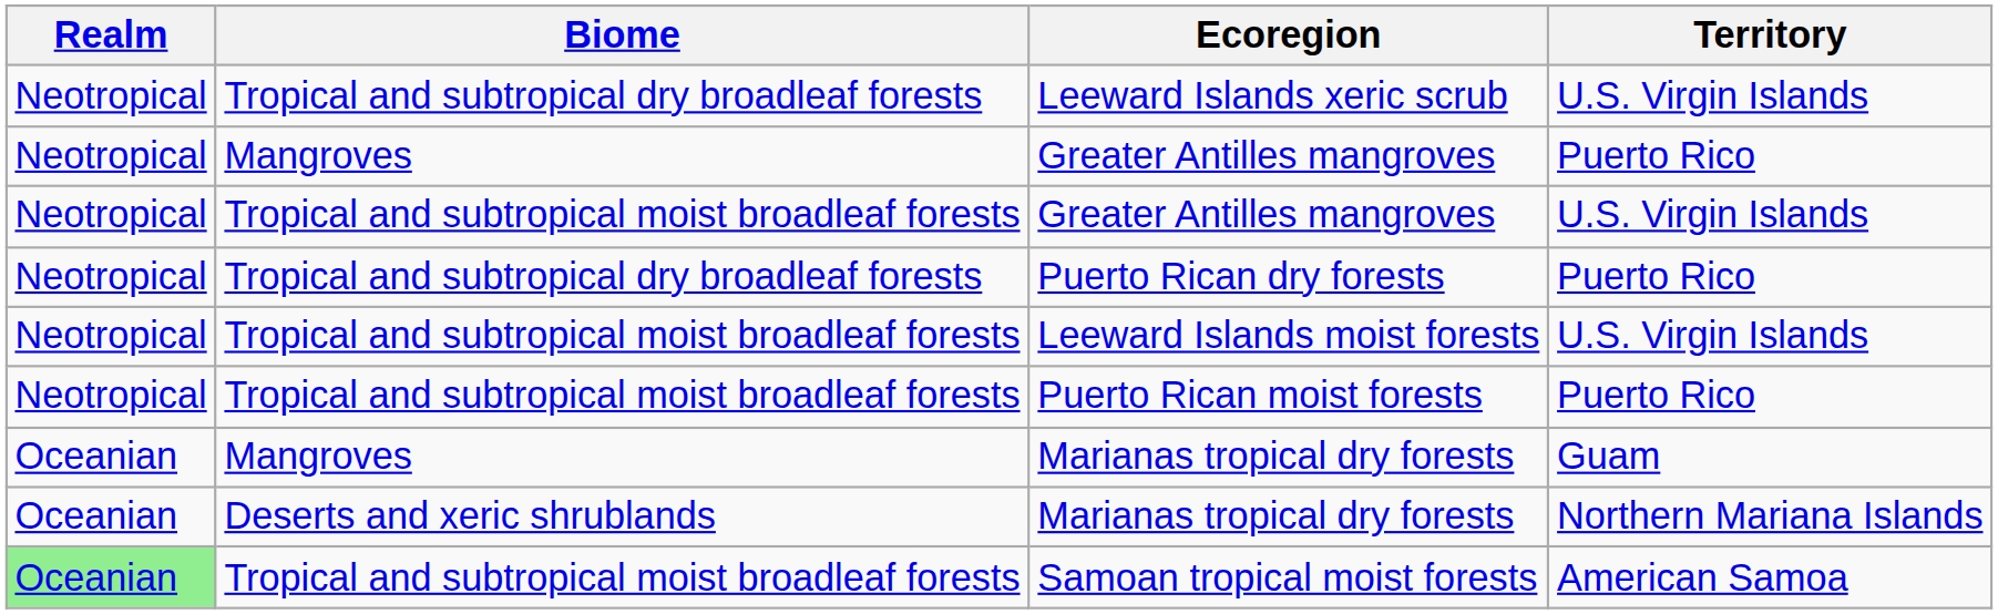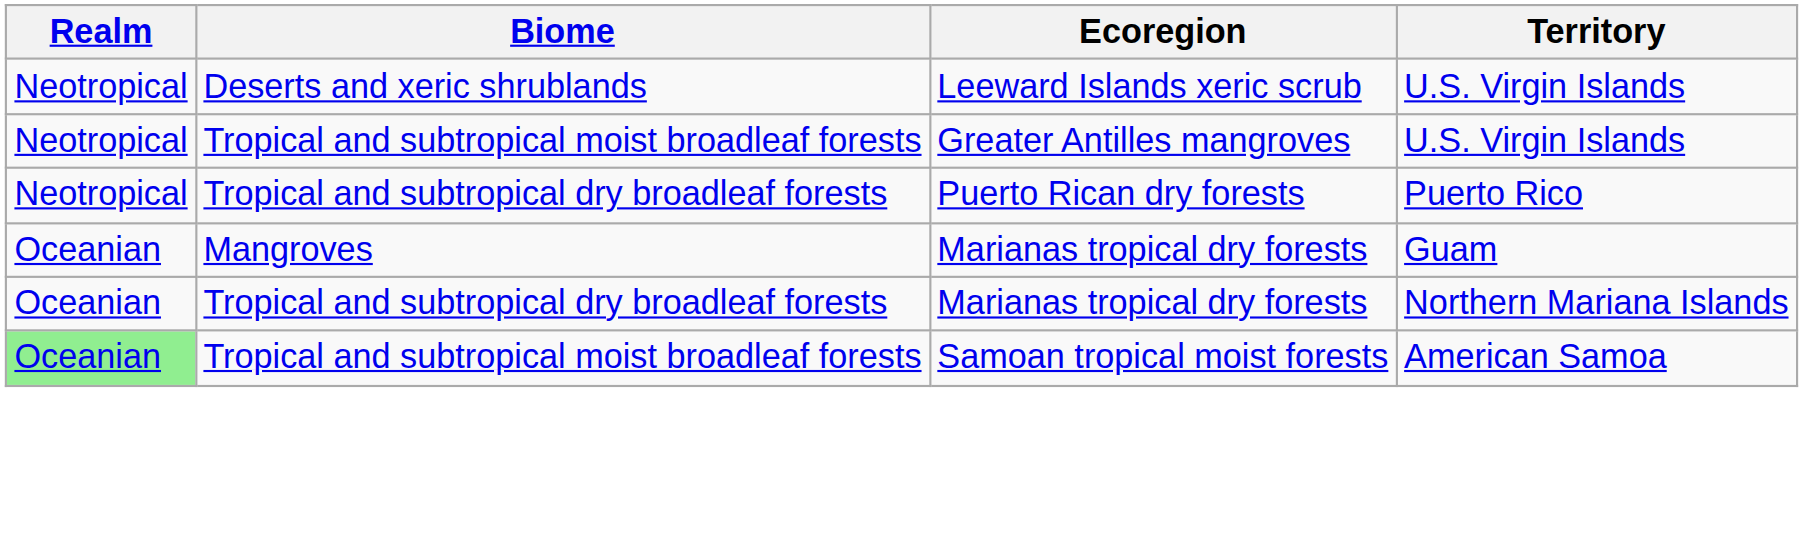Leeward Islands xeric scrub | Biome: Tropical and subtropical dry broadleaf forests -> Deserts and xeric shrublands
- row: Neotropical | Mangroves | Greater Antilles mangroves | Puerto Rico
- row: Neotropical | Tropical and subtropical moist broadleaf forests | Leeward Islands moist forests | U.S. Virgin Islands
- row: Neotropical | Tropical and subtropical moist broadleaf forests | Puerto Rican moist forests | Puerto Rico
Marianas tropical dry forests / Northern Mariana Islands | Biome: Deserts and xeric shrublands -> Tropical and subtropical dry broadleaf forests
